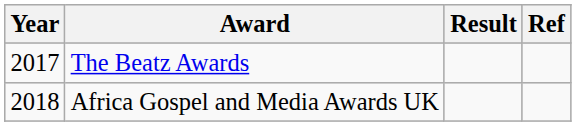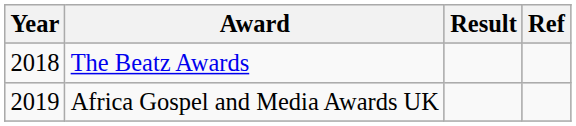The Beatz Awards | Year: 2017 -> 2018
Africa Gospel and Media Awards UK | Year: 2018 -> 2019
